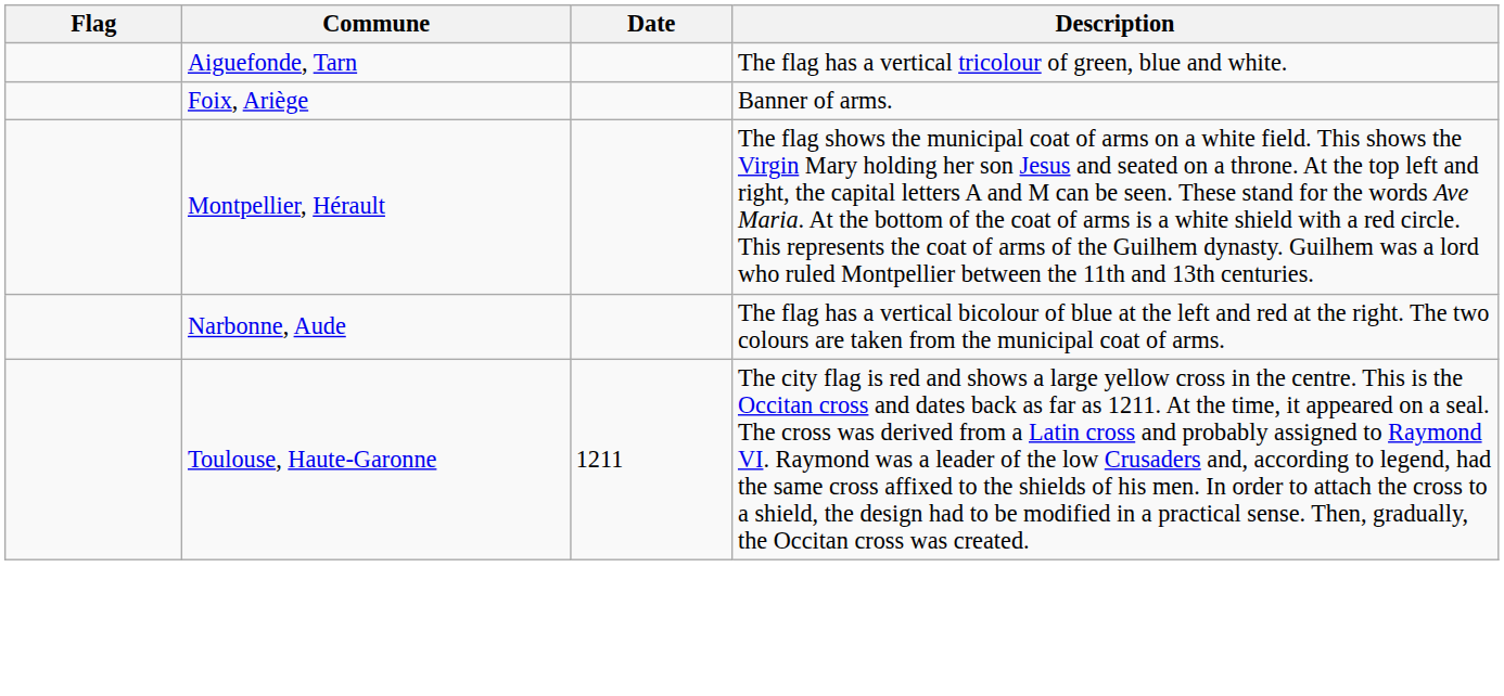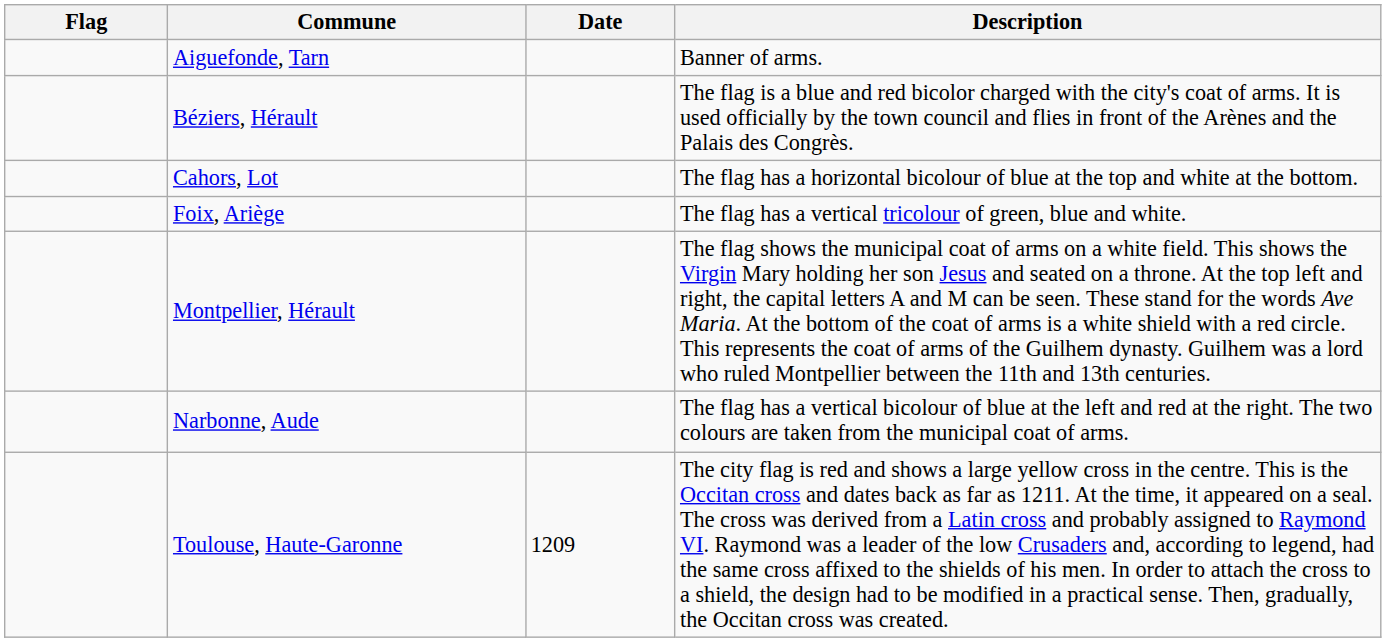Aiguefonde, Tarn | Description: The flag has a vertical tricolour of green, blue and white. -> Banner of arms.
+ row: Béziers, Hérault | The flag is a blue and red bicolor charged with the city's coat of arms. It is used officially by the town council and flies in front of the Arènes and the Palais des Congrès.
+ row: Cahors, Lot | The flag has a horizontal bicolour of blue at the top and white at the bottom.
Foix, Ariège | Description: Banner of arms. -> The flag has a vertical tricolour of green, blue and white.
Toulouse, Haute-Garonne | Date: 1211 -> 1209
